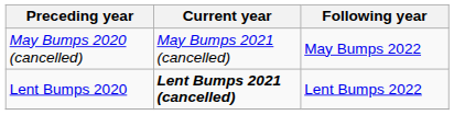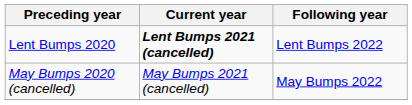rows swapped: Lent Bumps 2020 <-> May Bumps 2020 (cancelled)
